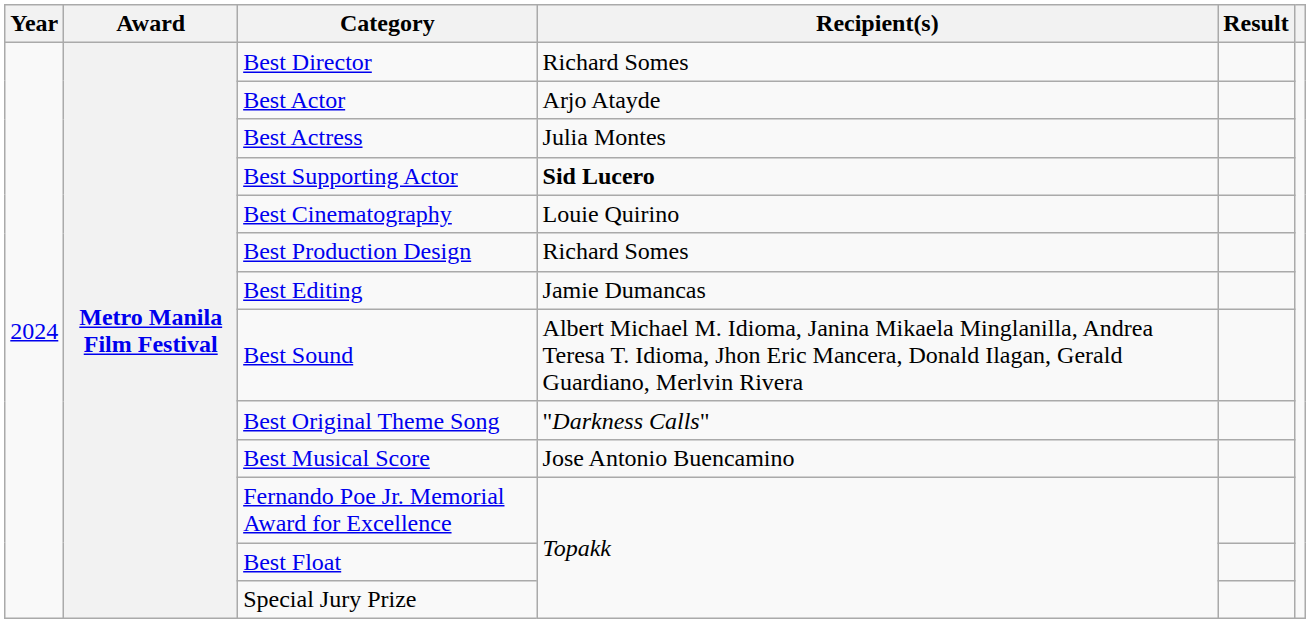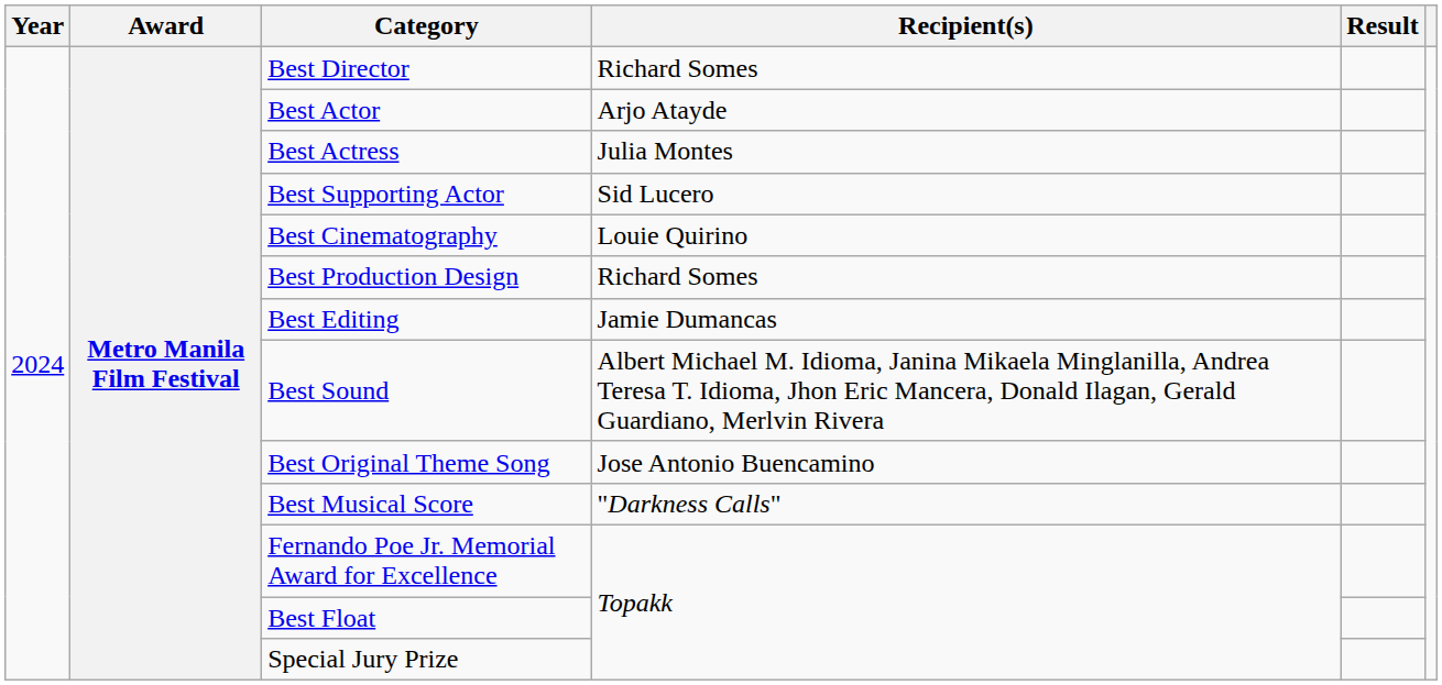Best Supporting Actor | Recipient(s): bold -> normal
Best Original Theme Song | Recipient(s): "Darkness Calls" -> Jose Antonio Buencamino
Best Musical Score | Recipient(s): Jose Antonio Buencamino -> "Darkness Calls"
